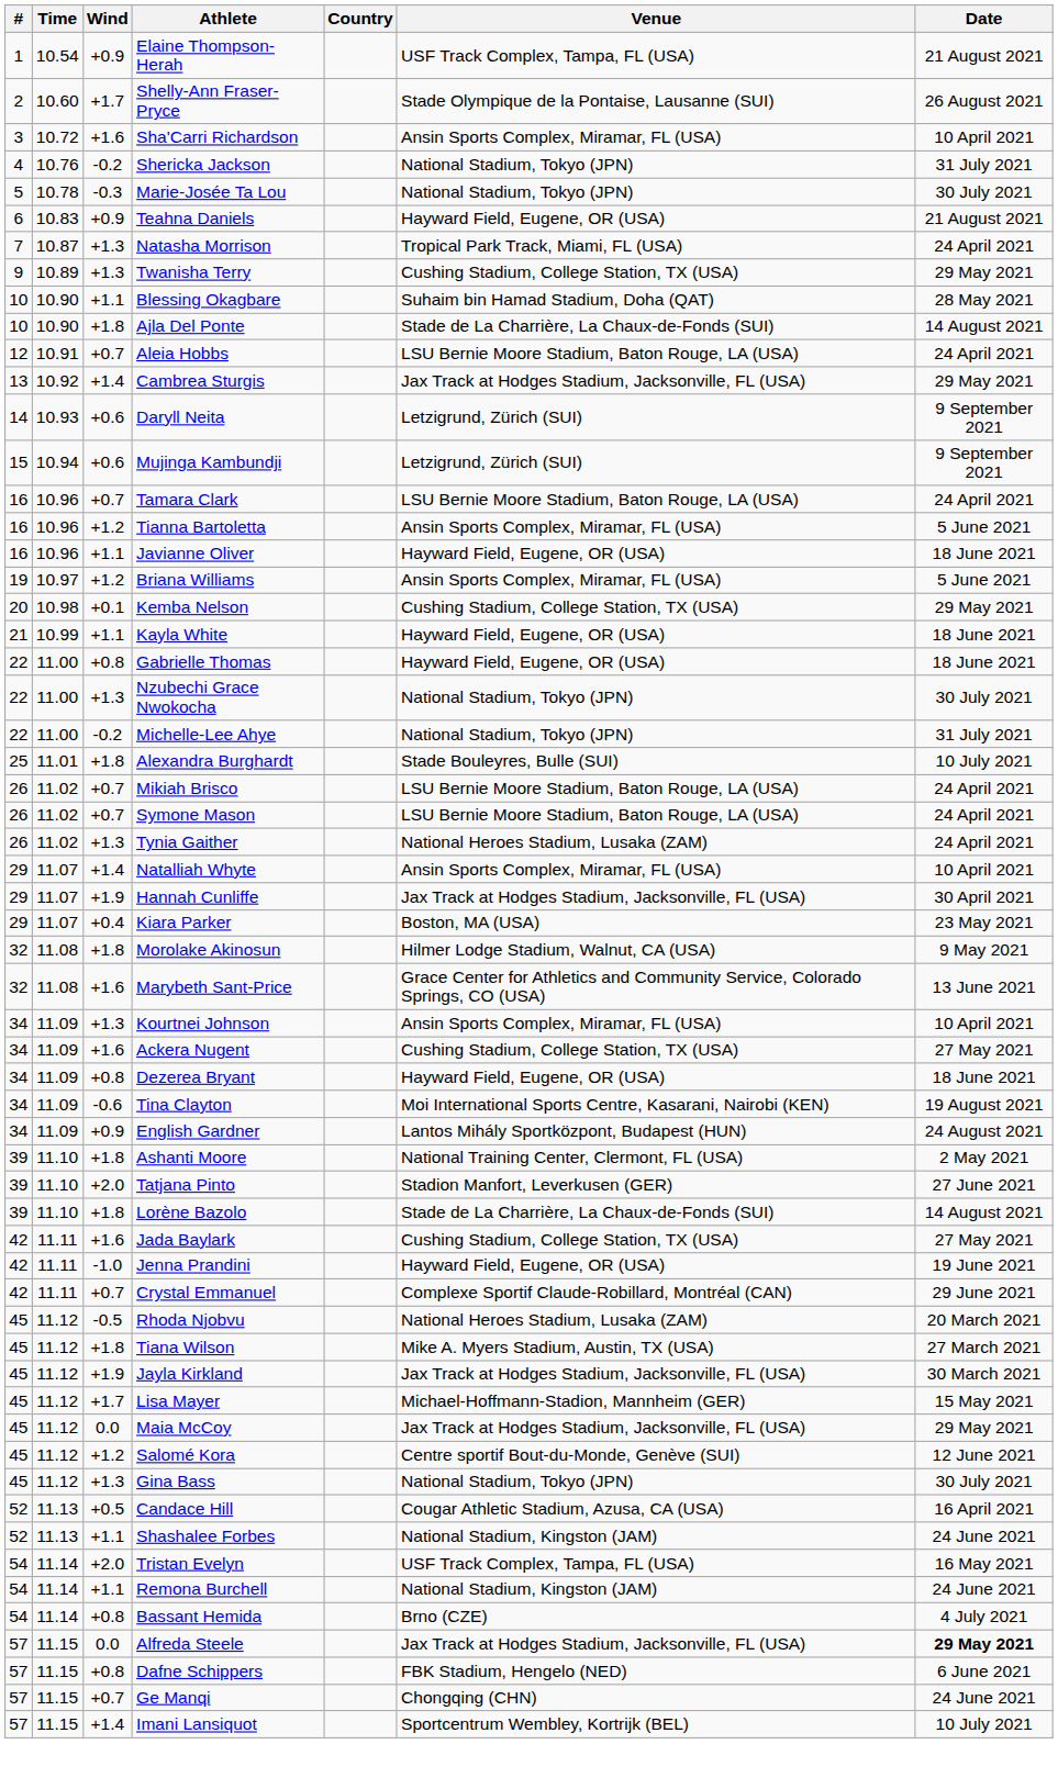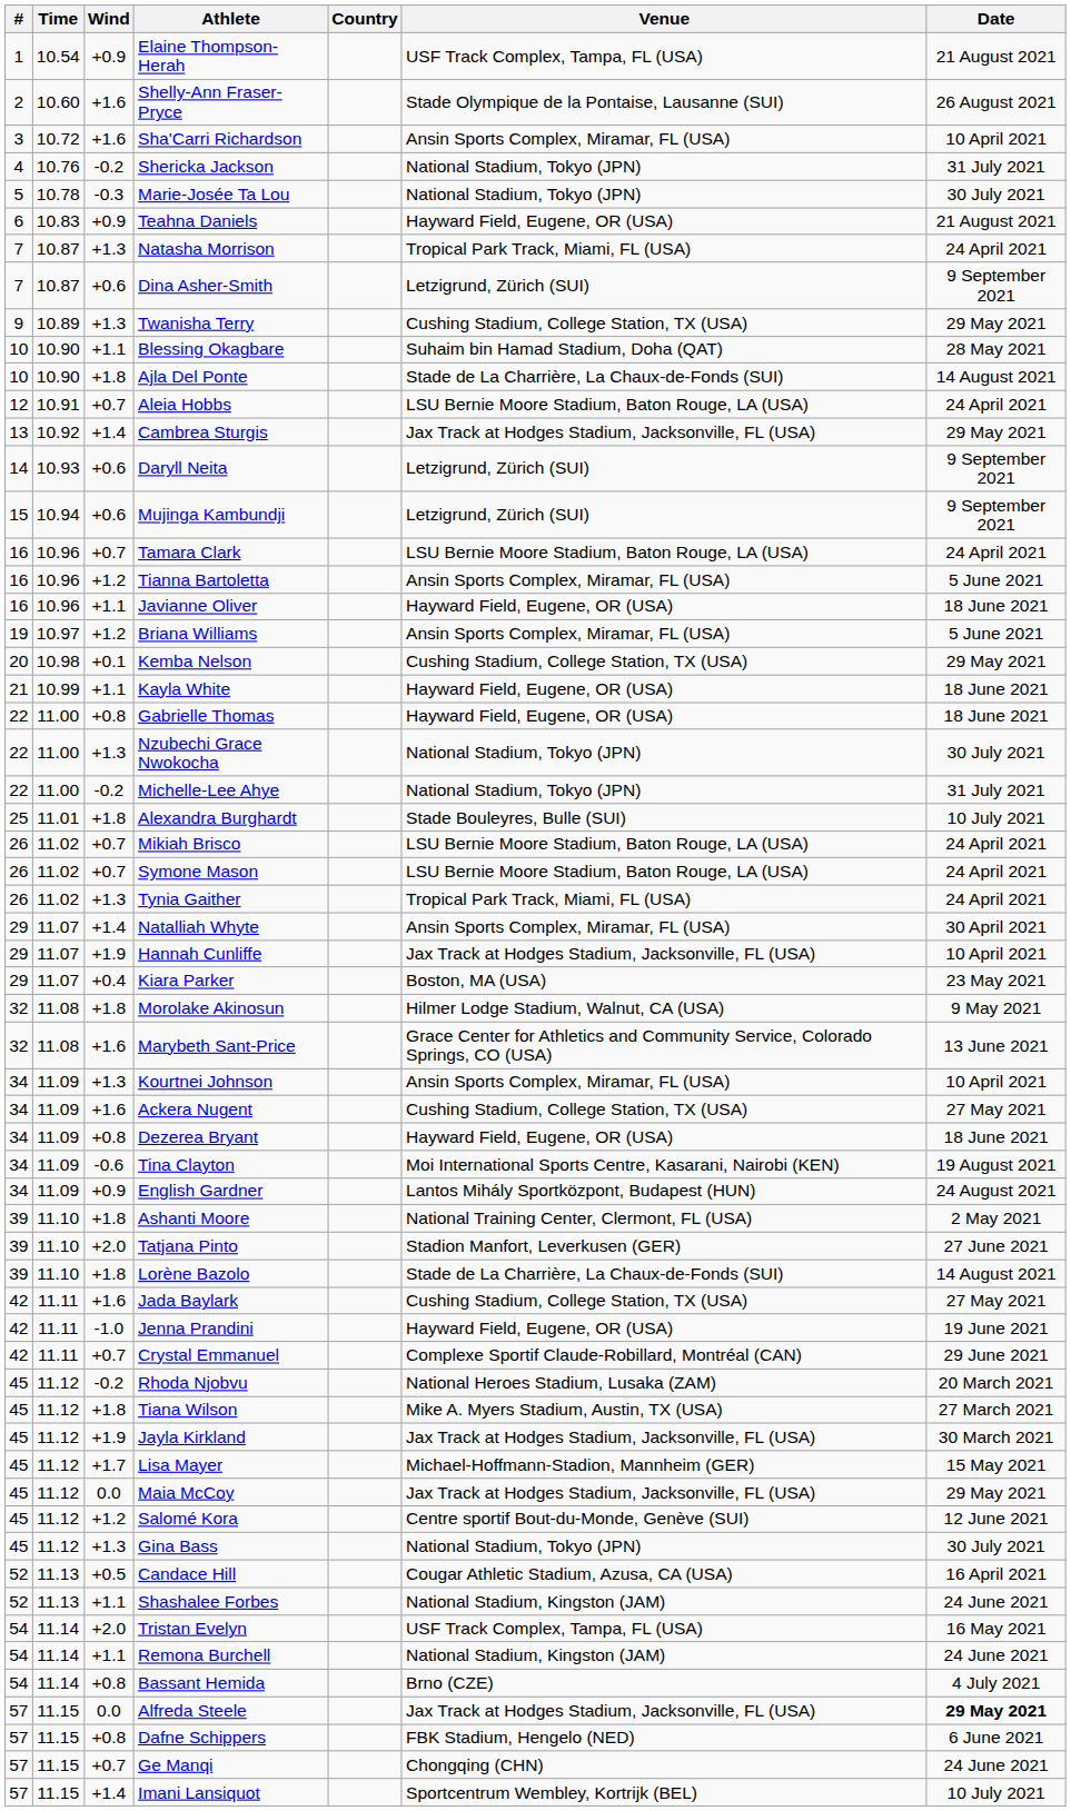Shelly-Ann Fraser-Pryce | Wind: +1.7 -> +1.6
+ row: 7 | 10.87 | +0.6 | Dina Asher-Smith | Letzigrund, Zürich (SUI) | 9 September 2021
Tynia Gaither | Venue: National Heroes Stadium, Lusaka (ZAM) -> Tropical Park Track, Miami, FL (USA)
Natalliah Whyte | Date: 10 April 2021 -> 30 April 2021
Hannah Cunliffe | Date: 30 April 2021 -> 10 April 2021
Rhoda Njobvu | Wind: -0.5 -> -0.2
